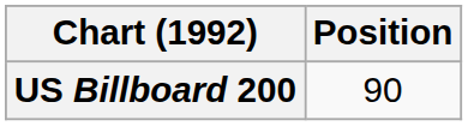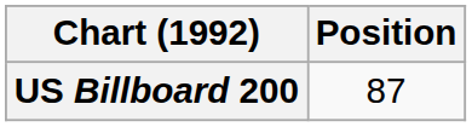US Billboard 200 | Position: 90 -> 87
